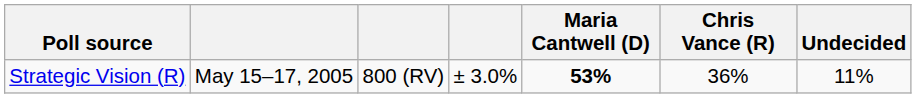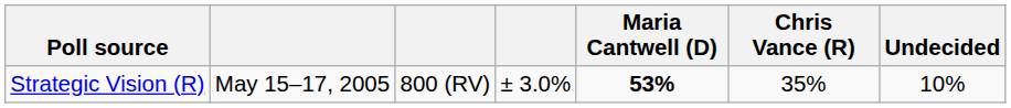Strategic Vision (R) | Chris Vance (R): 36% -> 35%
Strategic Vision (R) | Undecided: 11% -> 10%
